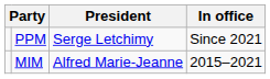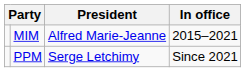rows swapped: MIM <-> PPM
